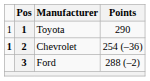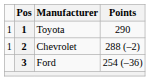Chevrolet | column 1: bold -> normal
Chevrolet | Points: 254 (–36) -> 288 (–2)
Ford | Points: 288 (–2) -> 254 (–36)
